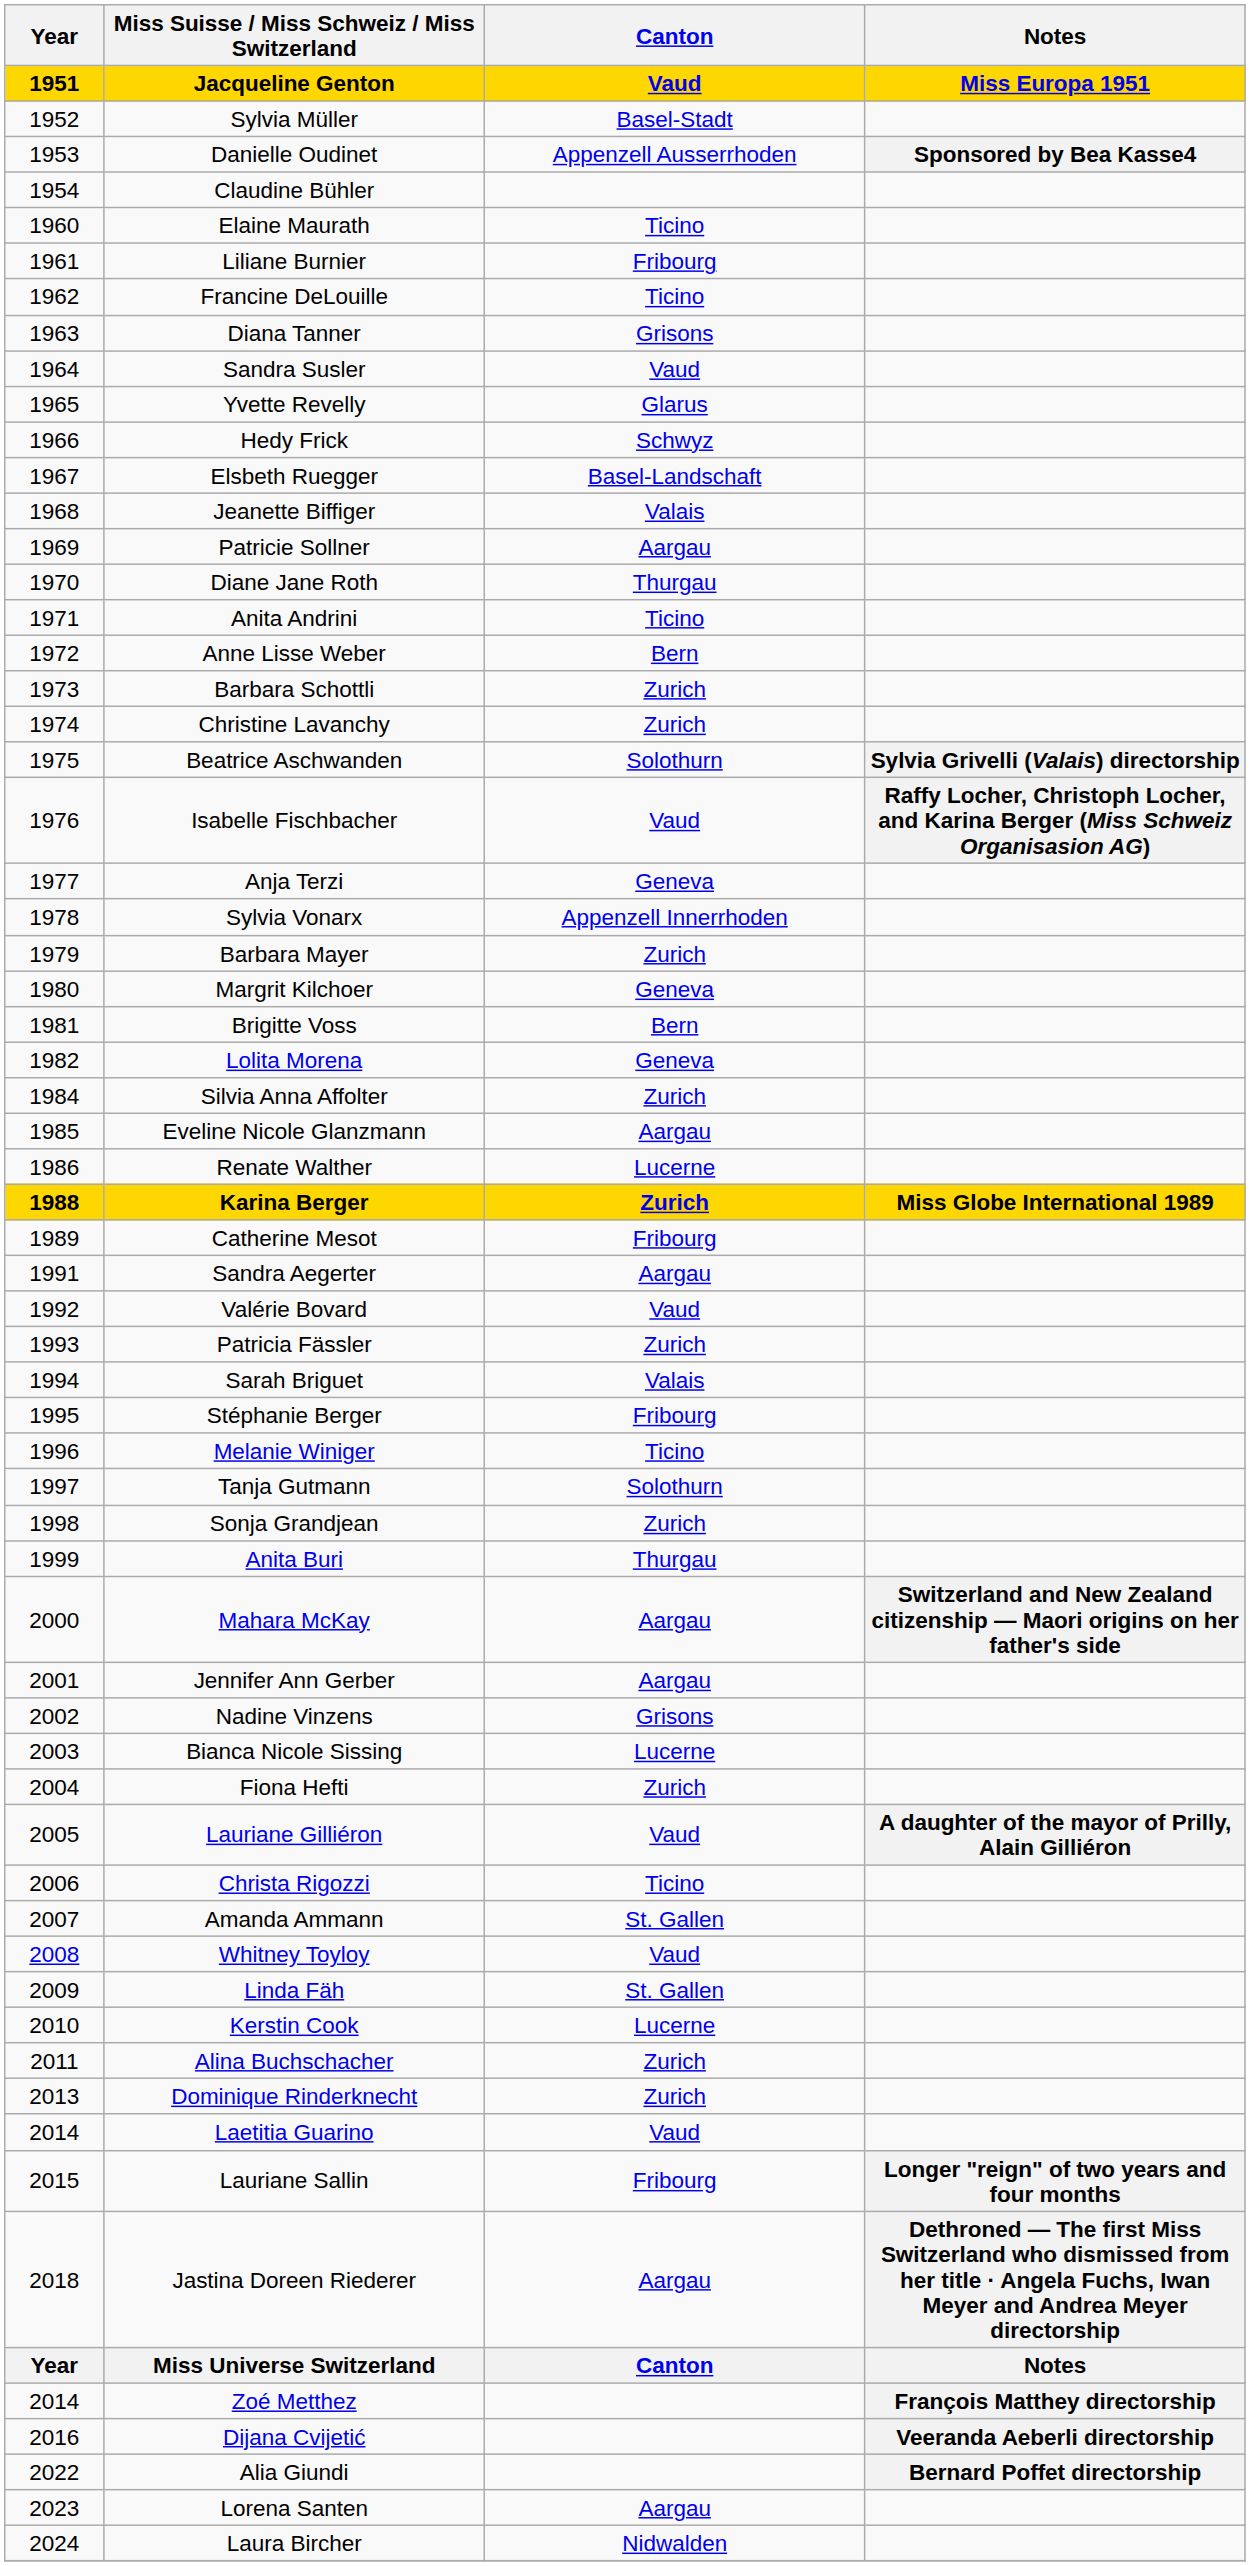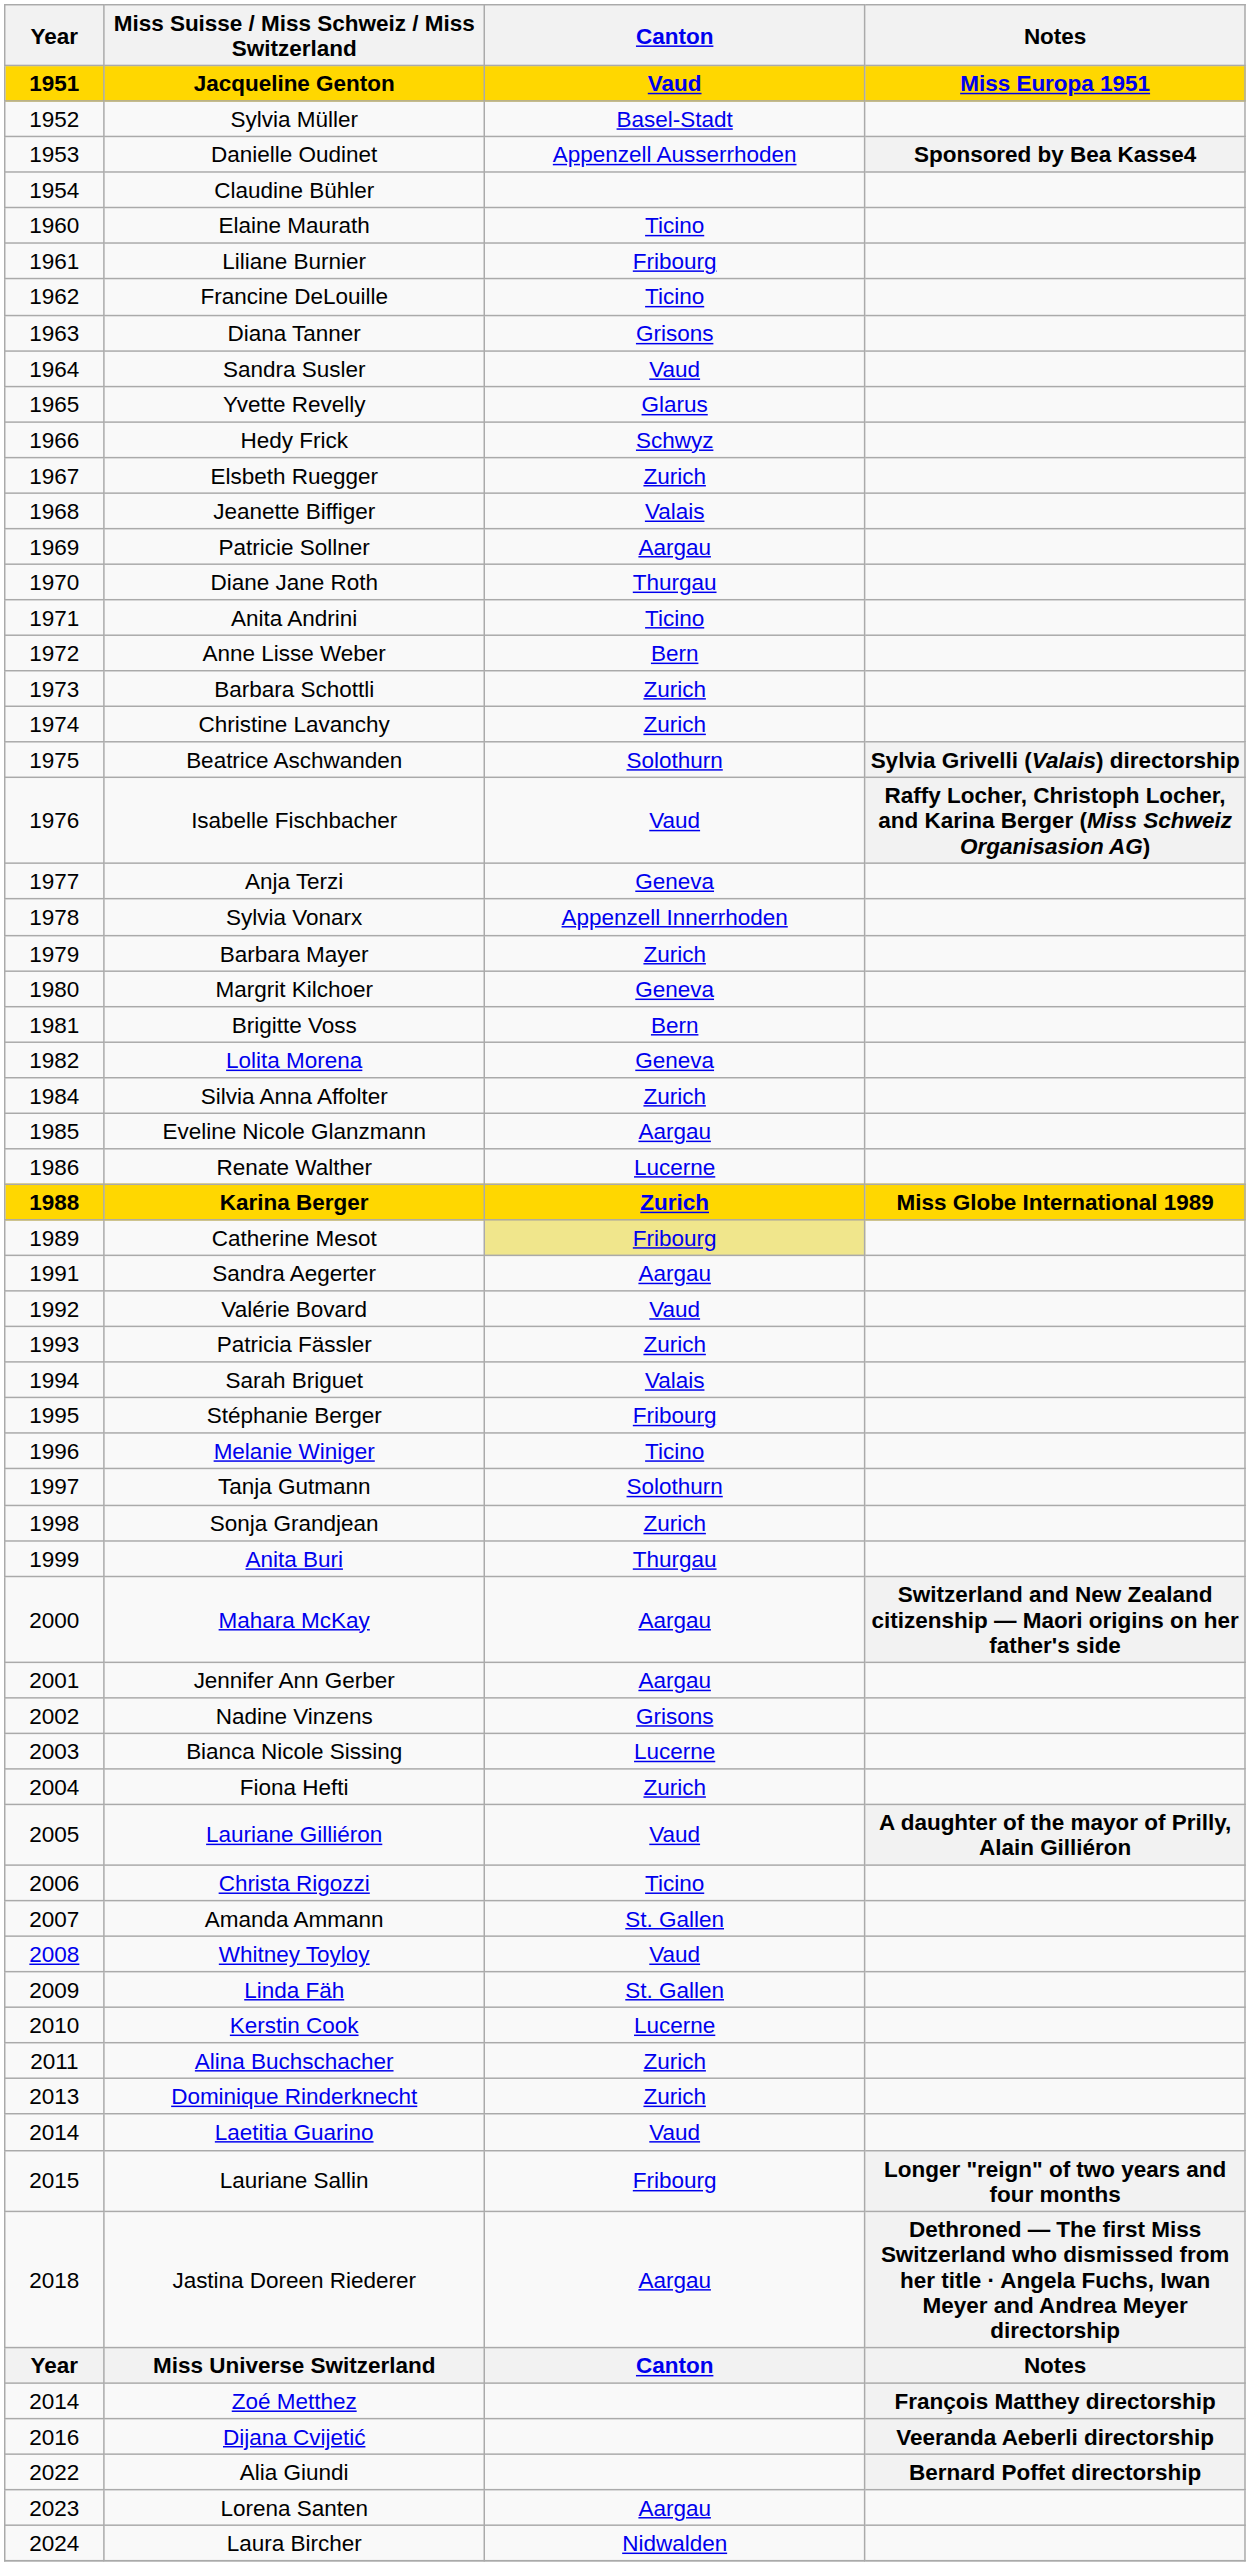Elsbeth Ruegger | Canton: Basel-Landschaft -> Zurich
Catherine Mesot | Canton: no background -> khaki background
